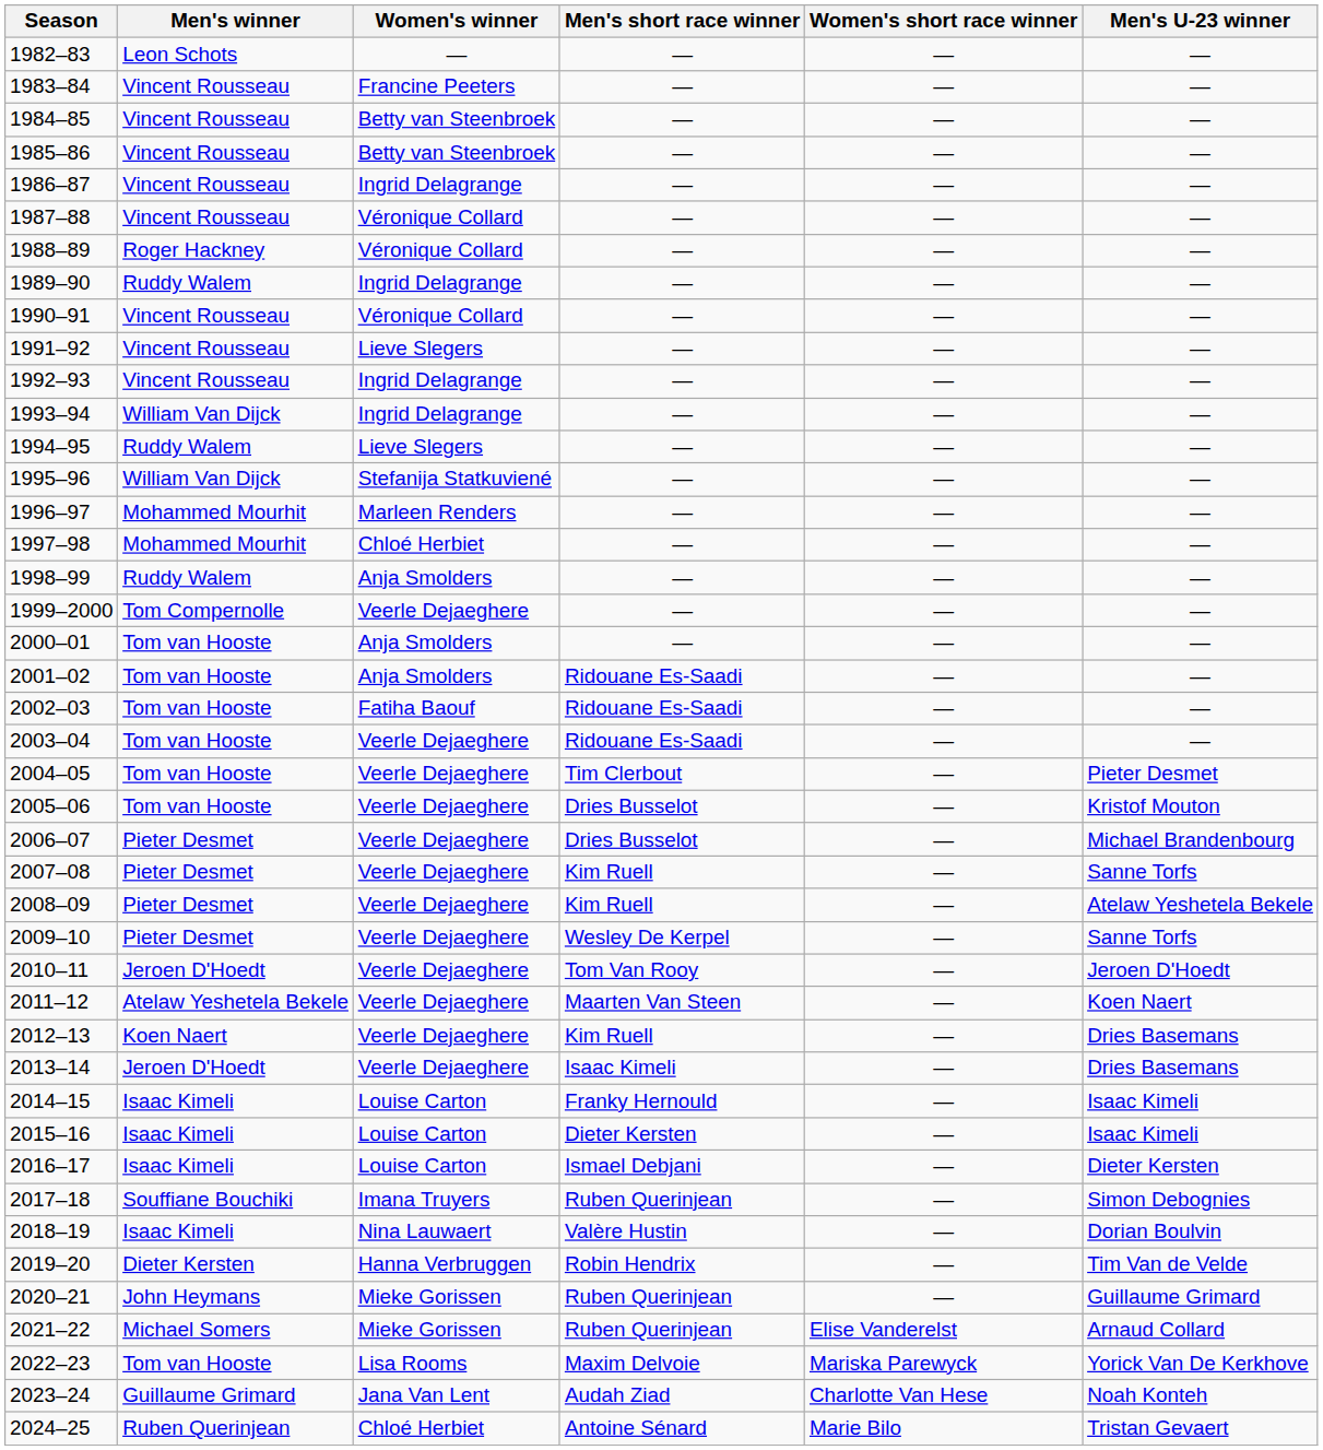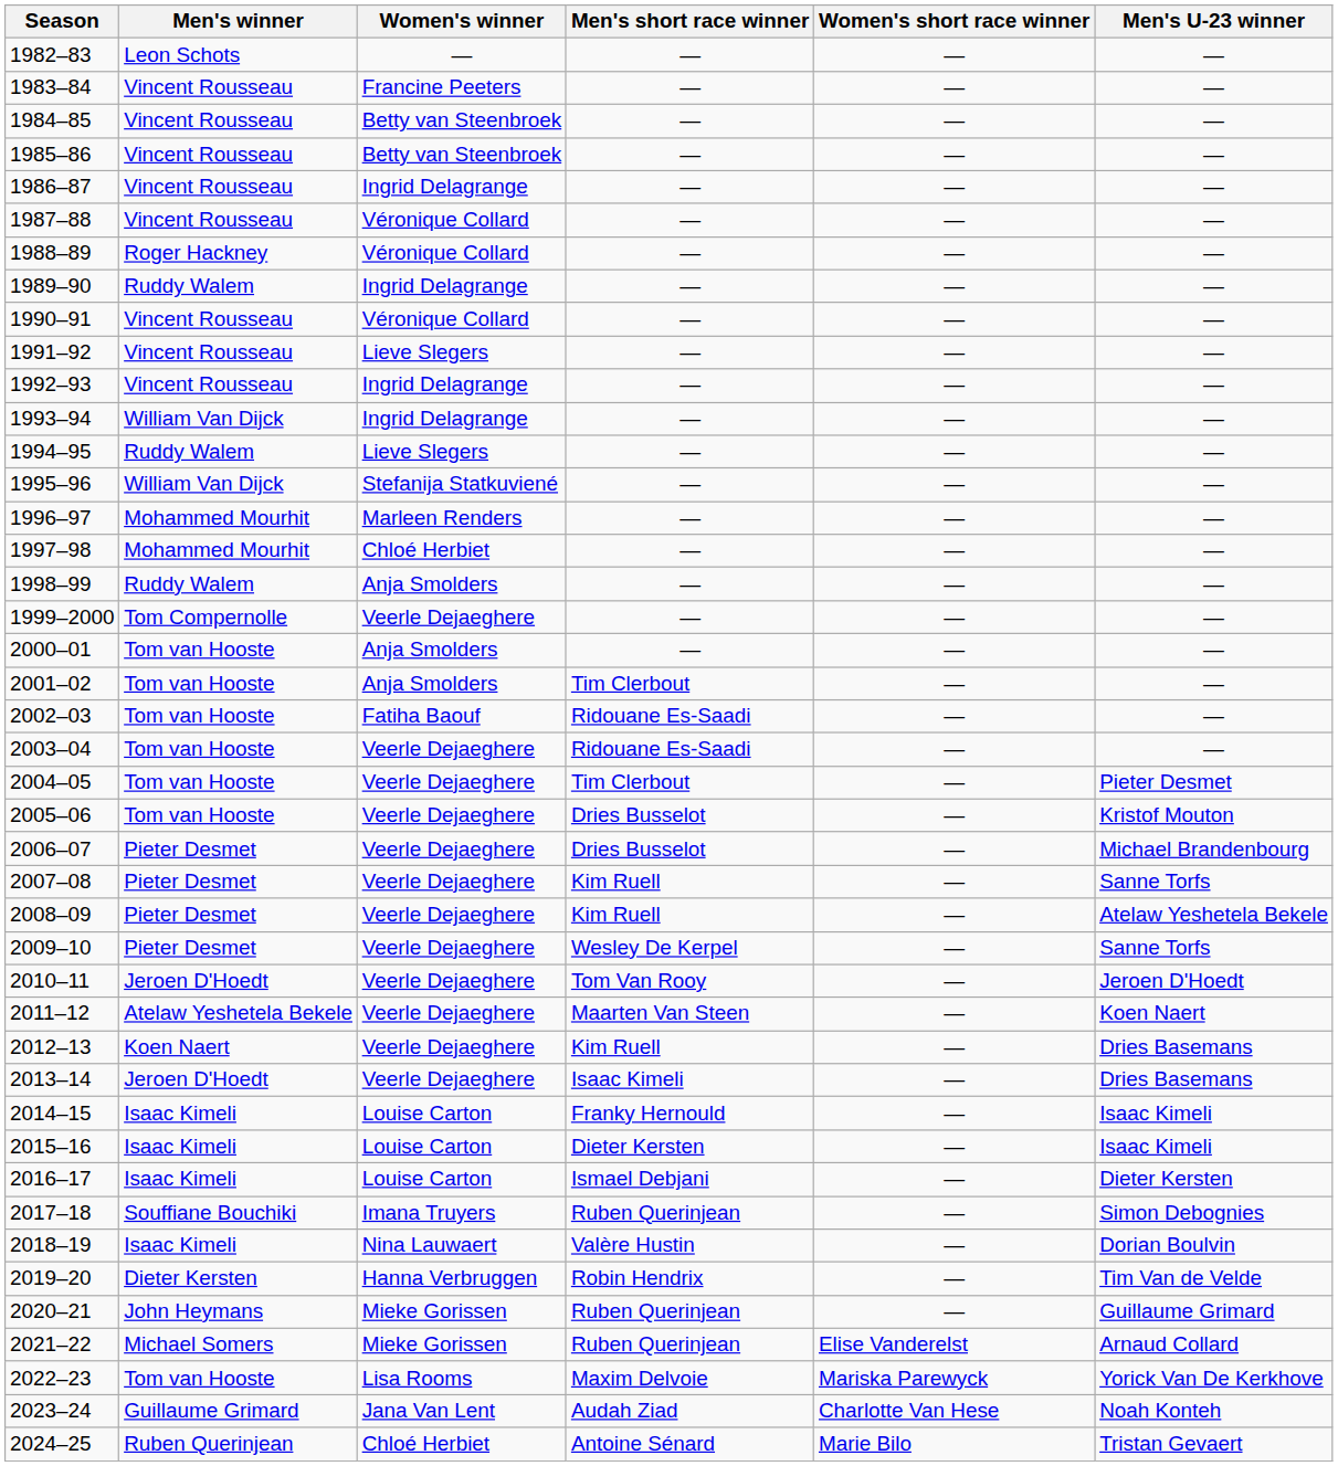2001–02 | Men's short race winner: Ridouane Es-Saadi -> Tim Clerbout
